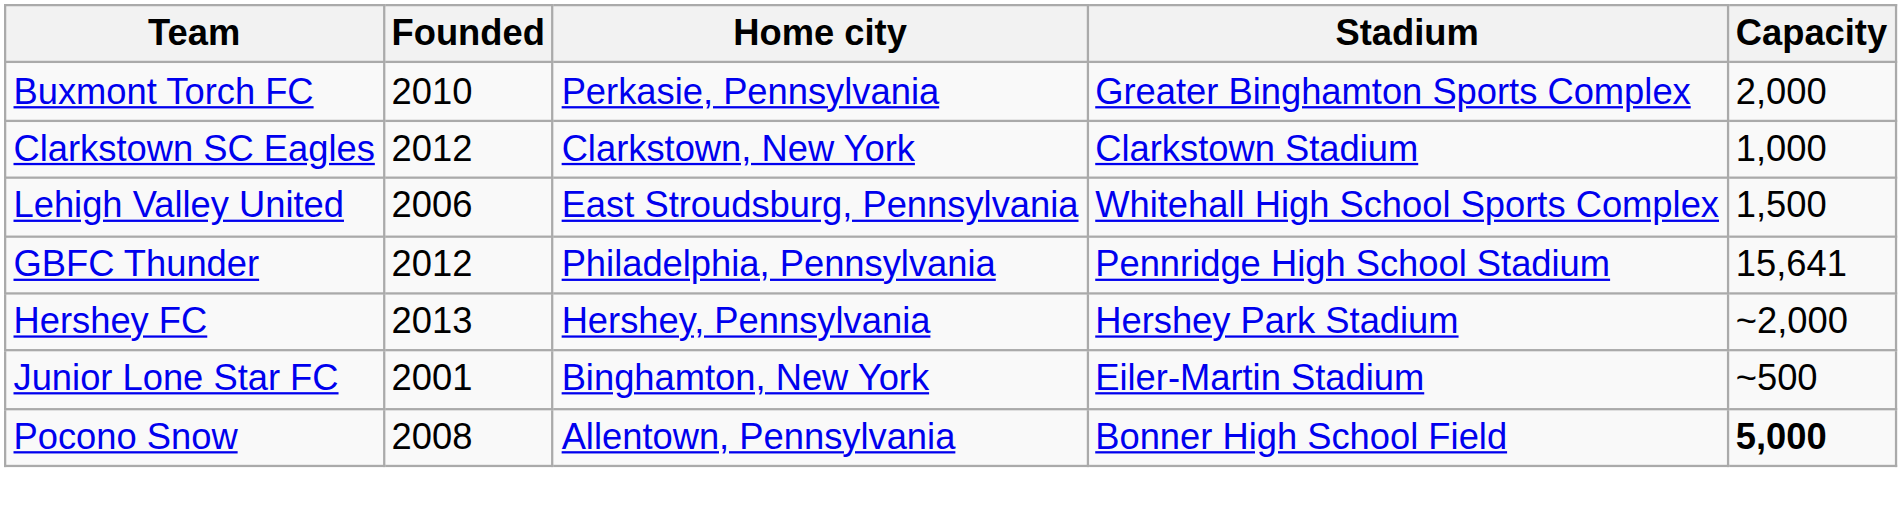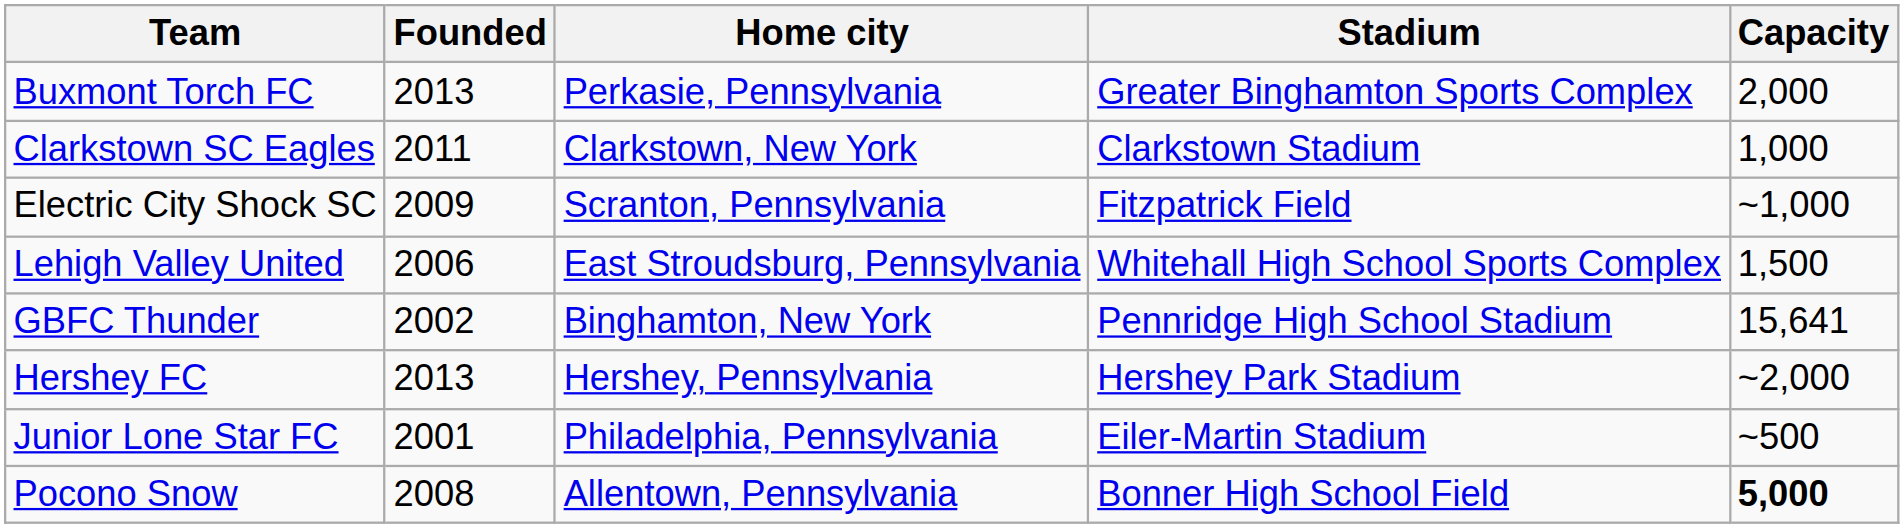Buxmont Torch FC | Founded: 2010 -> 2013
Clarkstown SC Eagles | Founded: 2012 -> 2011
+ row: Electric City Shock SC | 2009 | Scranton, Pennsylvania | Fitzpatrick Field | ~1,000
GBFC Thunder | Founded: 2012 -> 2002
GBFC Thunder | Home city: Philadelphia, Pennsylvania -> Binghamton, New York
Junior Lone Star FC | Home city: Binghamton, New York -> Philadelphia, Pennsylvania
